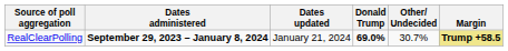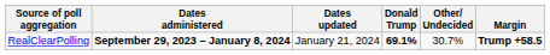RealClearPolling | Donald Trump: 69.0% -> 69.1%
RealClearPolling | Margin: khaki background -> no background
